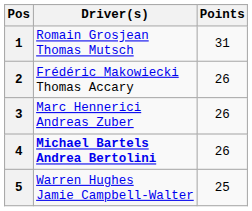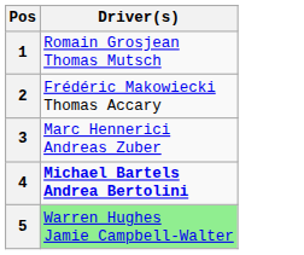- column: Points | 31 | 26 | 26 | 26 | 25
5 | Driver(s): no background -> lightgreen background
